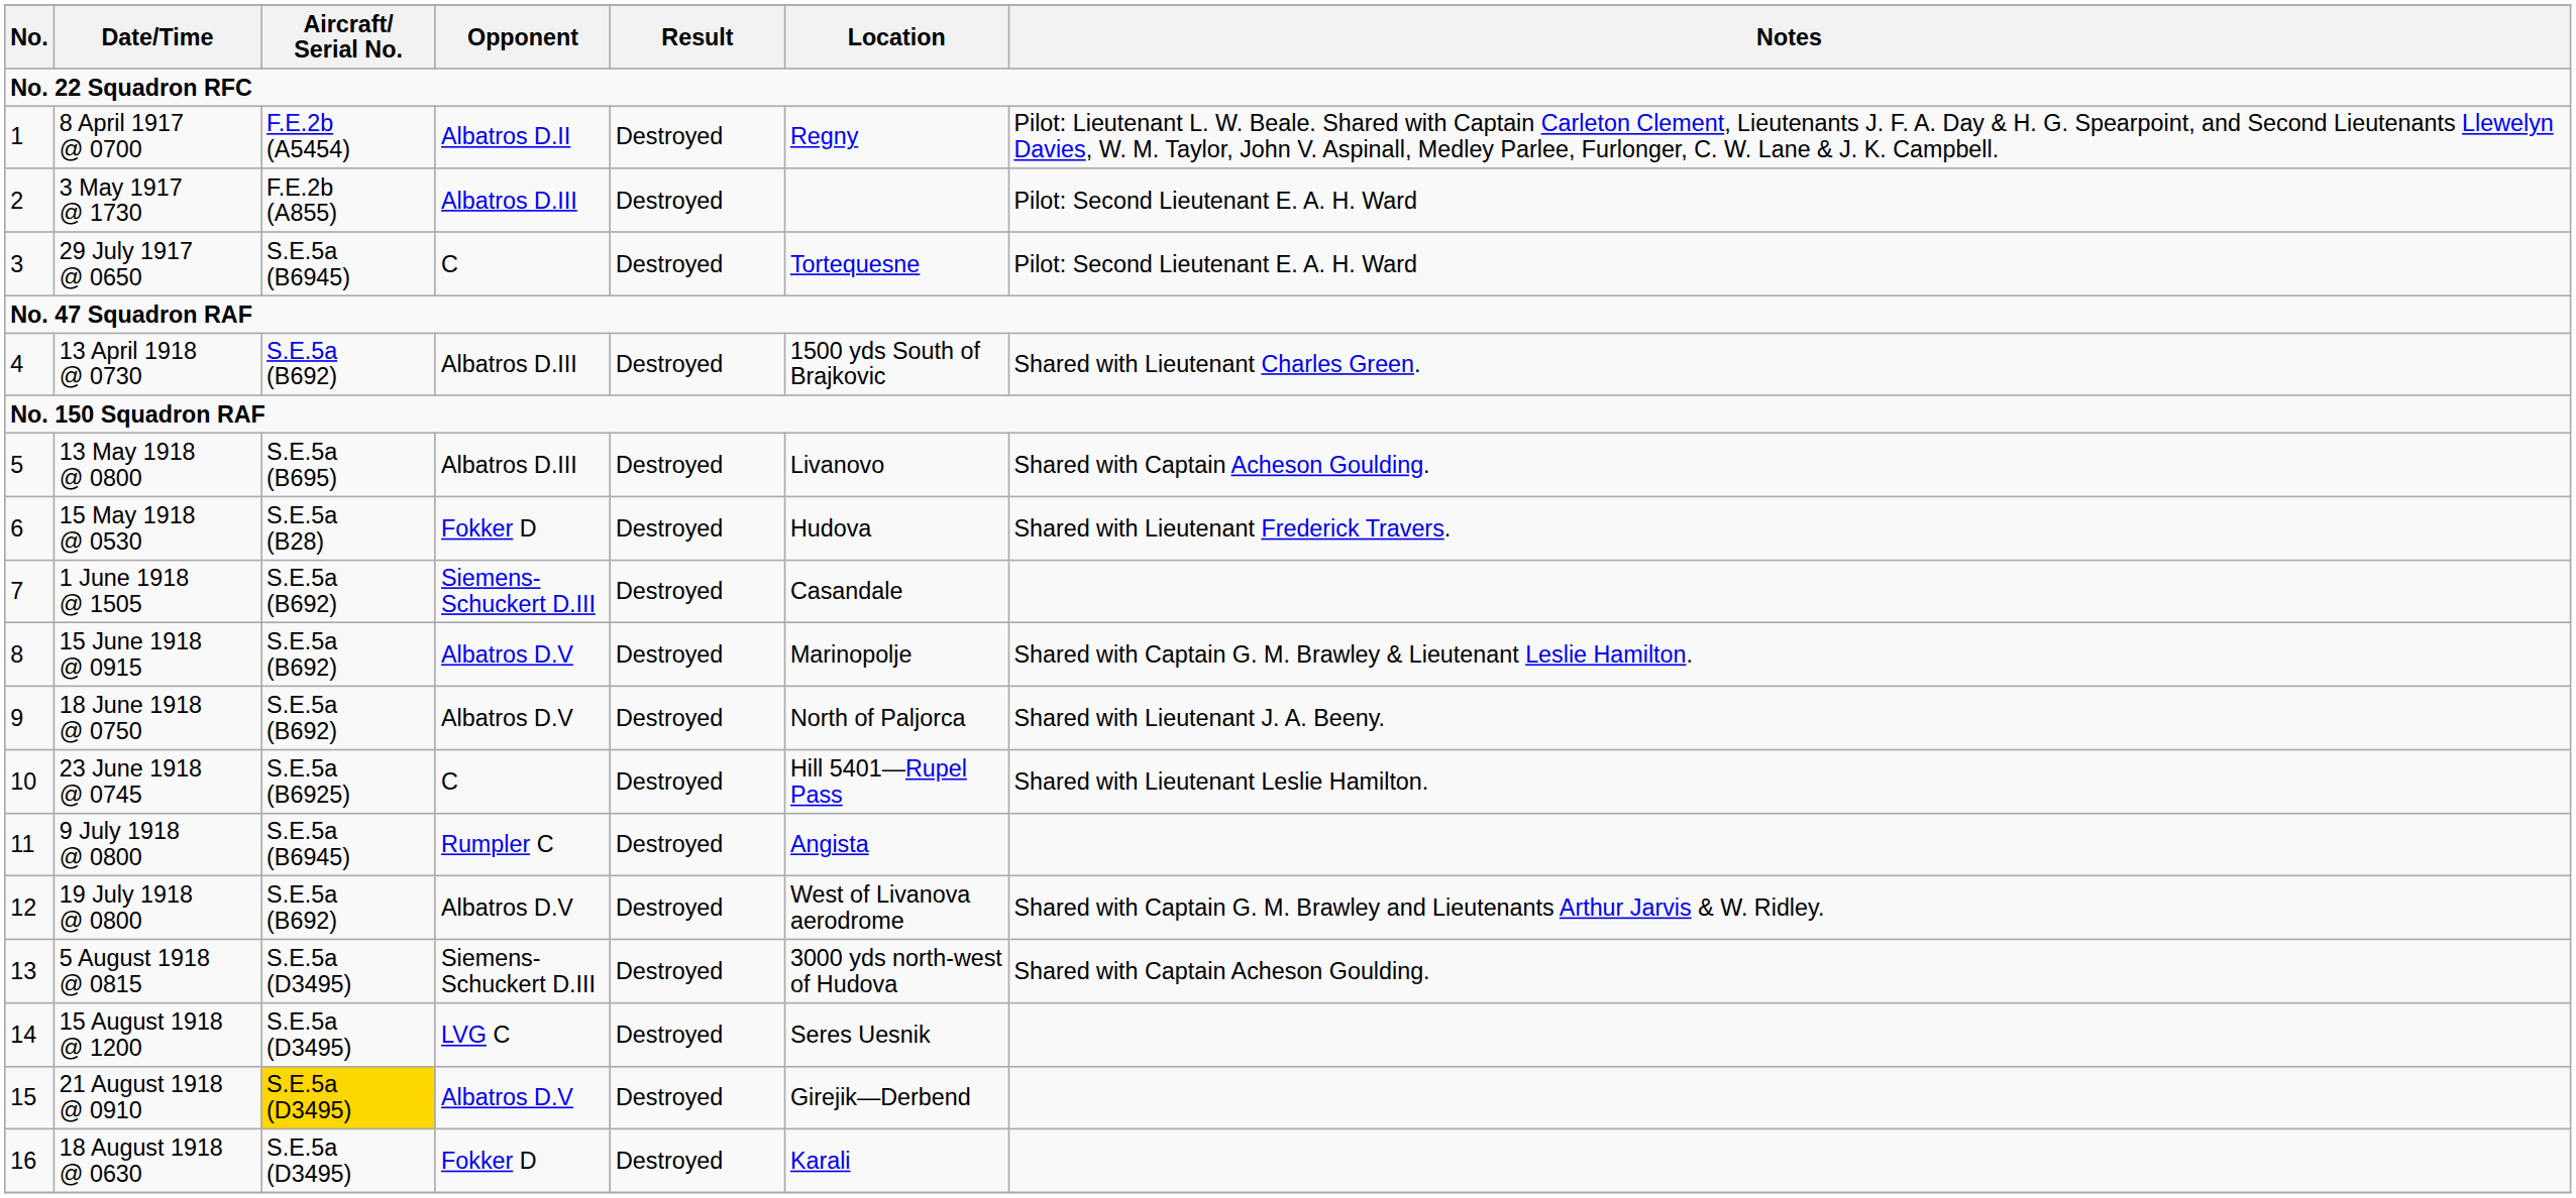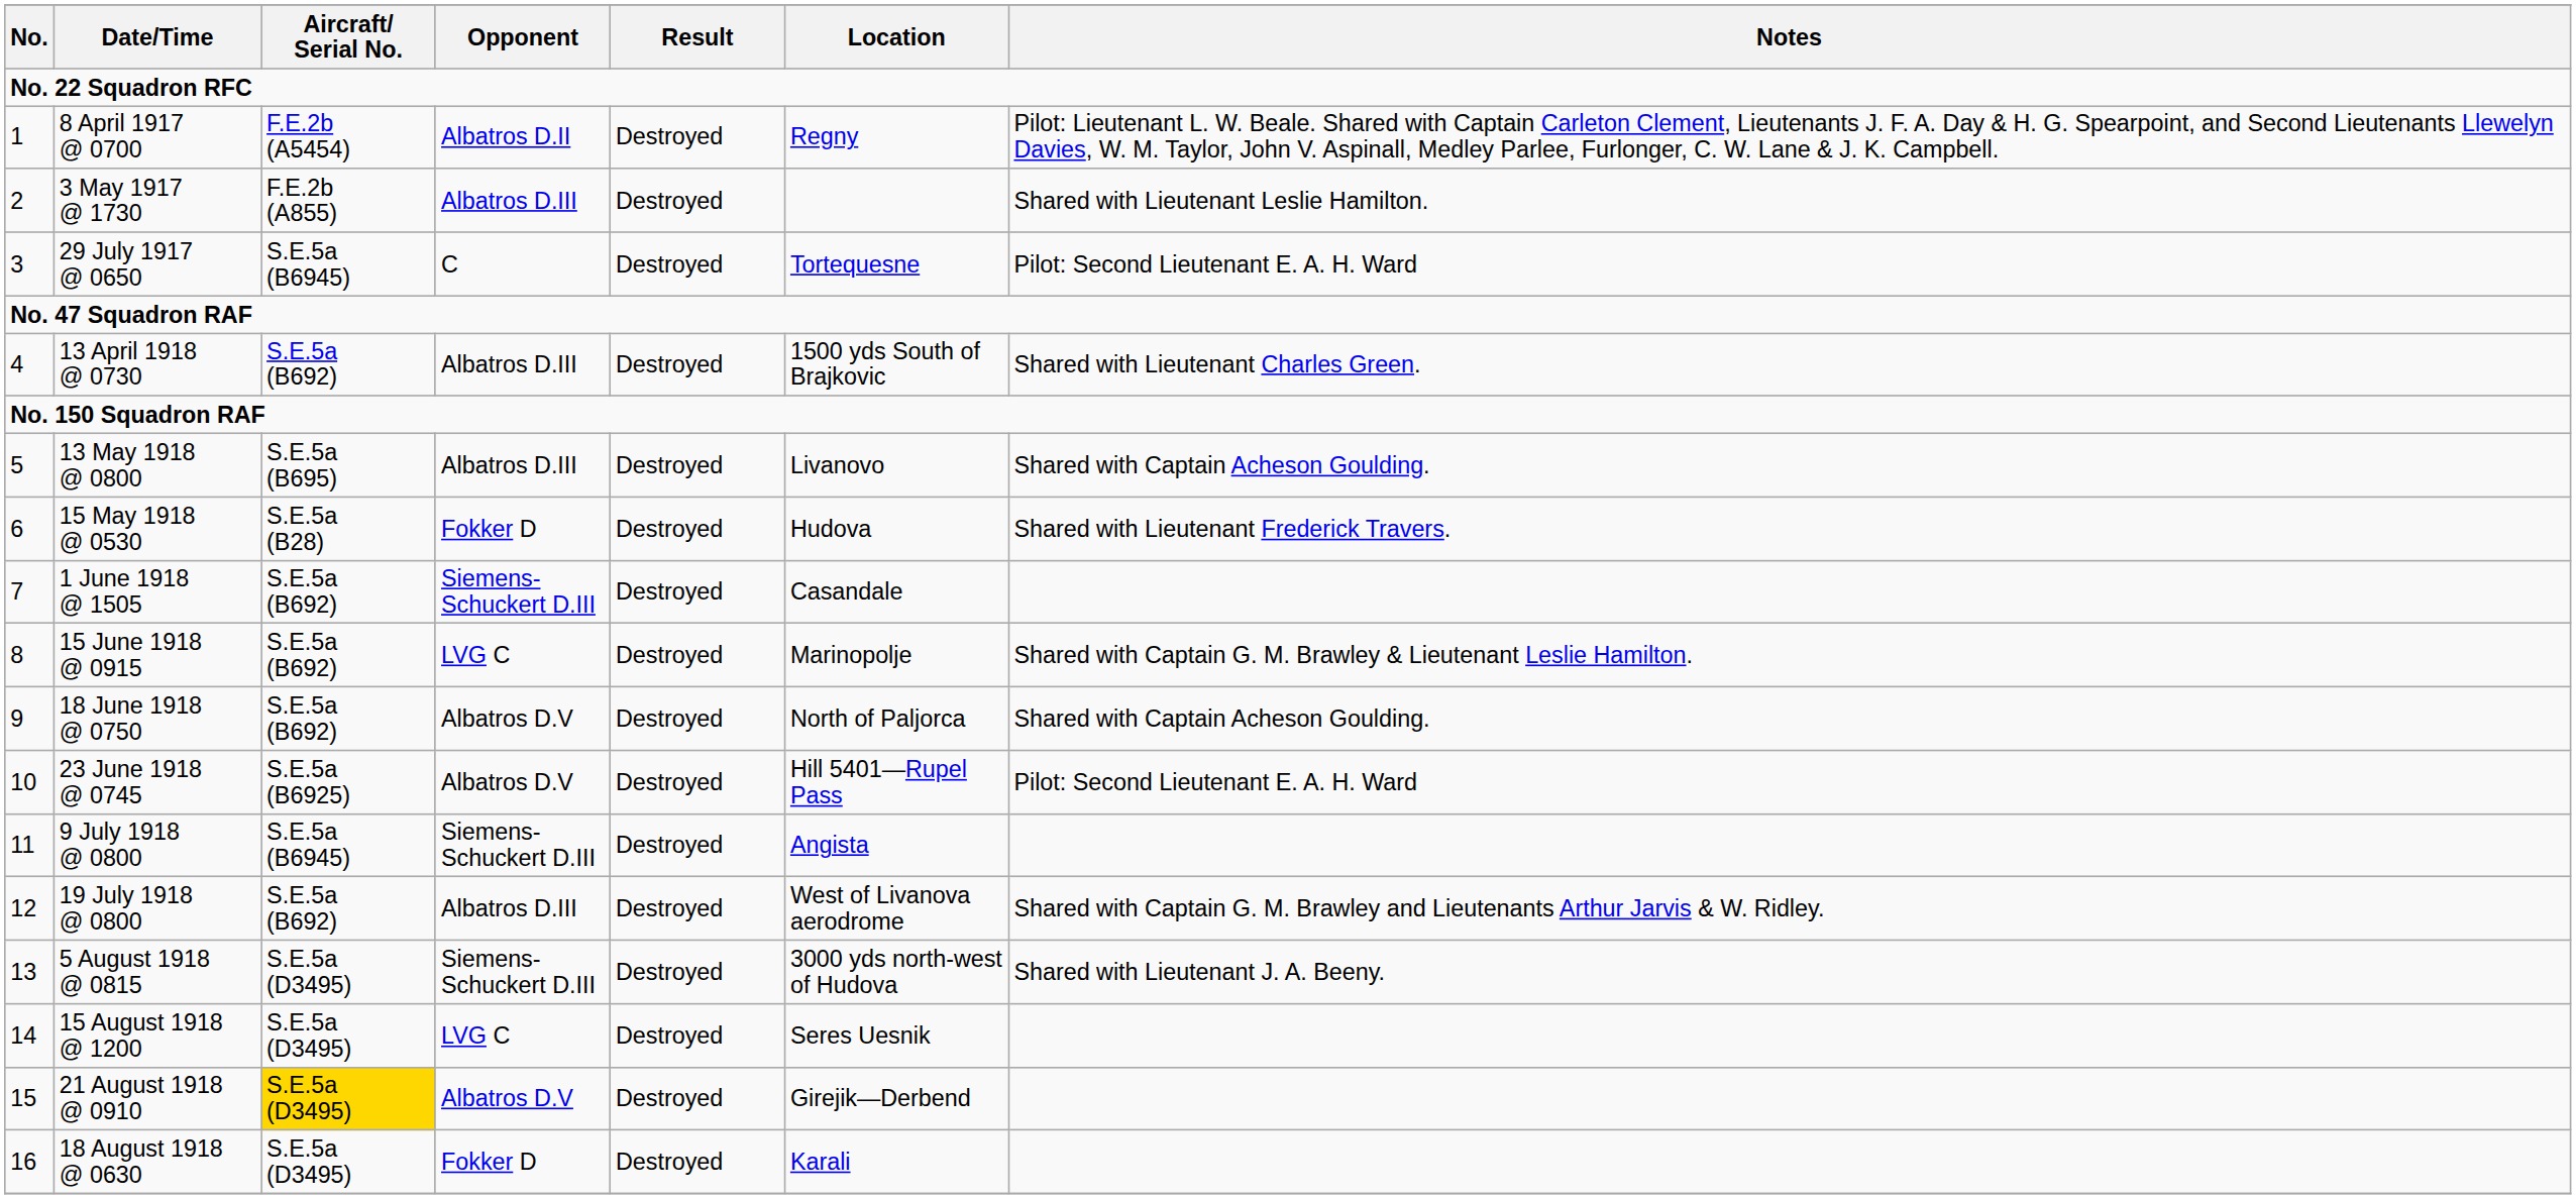3 May 1917 @ 1730 | Notes: Pilot: Second Lieutenant E. A. H. Ward -> Shared with Lieutenant Leslie Hamilton.
15 June 1918 @ 0915 | Opponent: Albatros D.V -> LVG C
18 June 1918 @ 0750 | Notes: Shared with Lieutenant J. A. Beeny. -> Shared with Captain Acheson Goulding.
23 June 1918 @ 0745 | Opponent: C -> Albatros D.V
23 June 1918 @ 0745 | Notes: Shared with Lieutenant Leslie Hamilton. -> Pilot: Second Lieutenant E. A. H. Ward
9 July 1918 @ 0800 | Opponent: Rumpler C -> Siemens-Schuckert D.III
19 July 1918 @ 0800 | Opponent: Albatros D.V -> Albatros D.III
5 August 1918 @ 0815 | Notes: Shared with Captain Acheson Goulding. -> Shared with Lieutenant J. A. Beeny.
